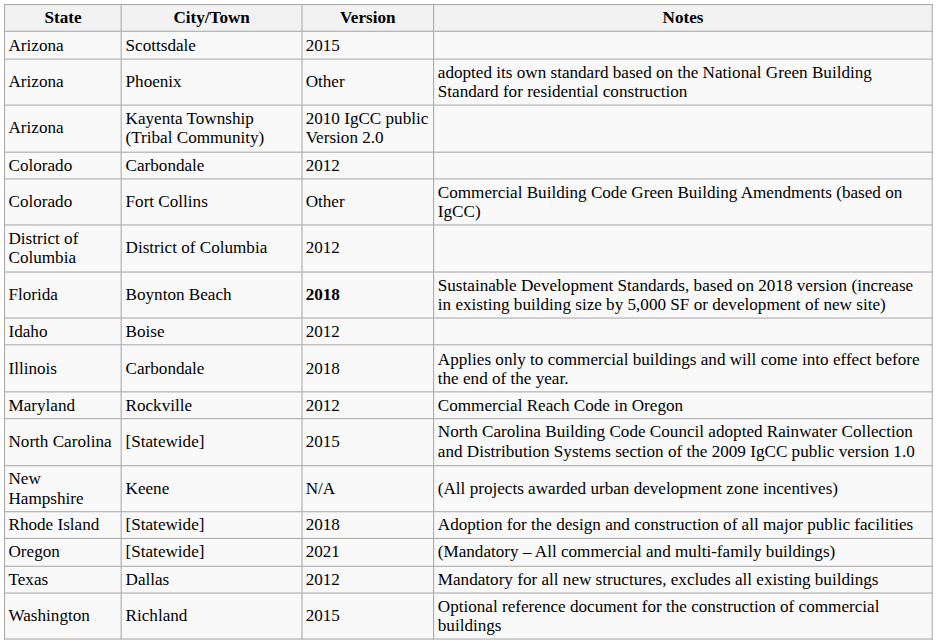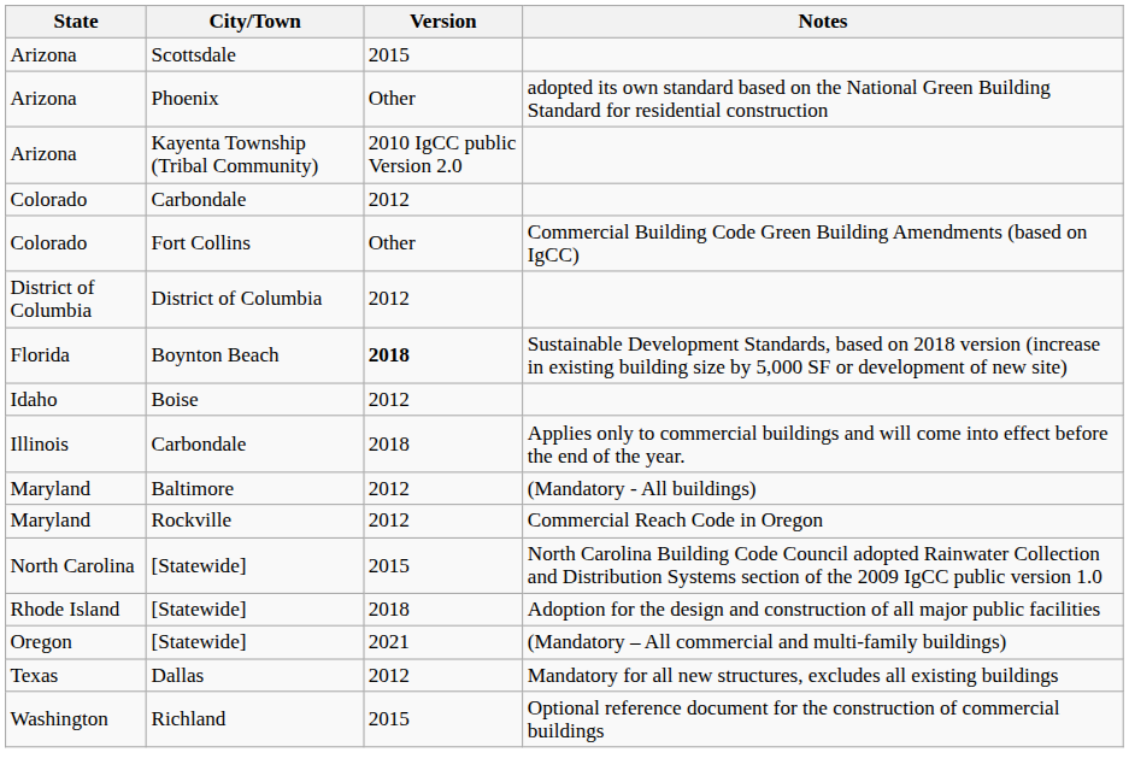+ row: Maryland | Baltimore | 2012 | (Mandatory - All buildings)
- row: New Hampshire | Keene | N/A | (All projects awarded urban development zone incentives)
